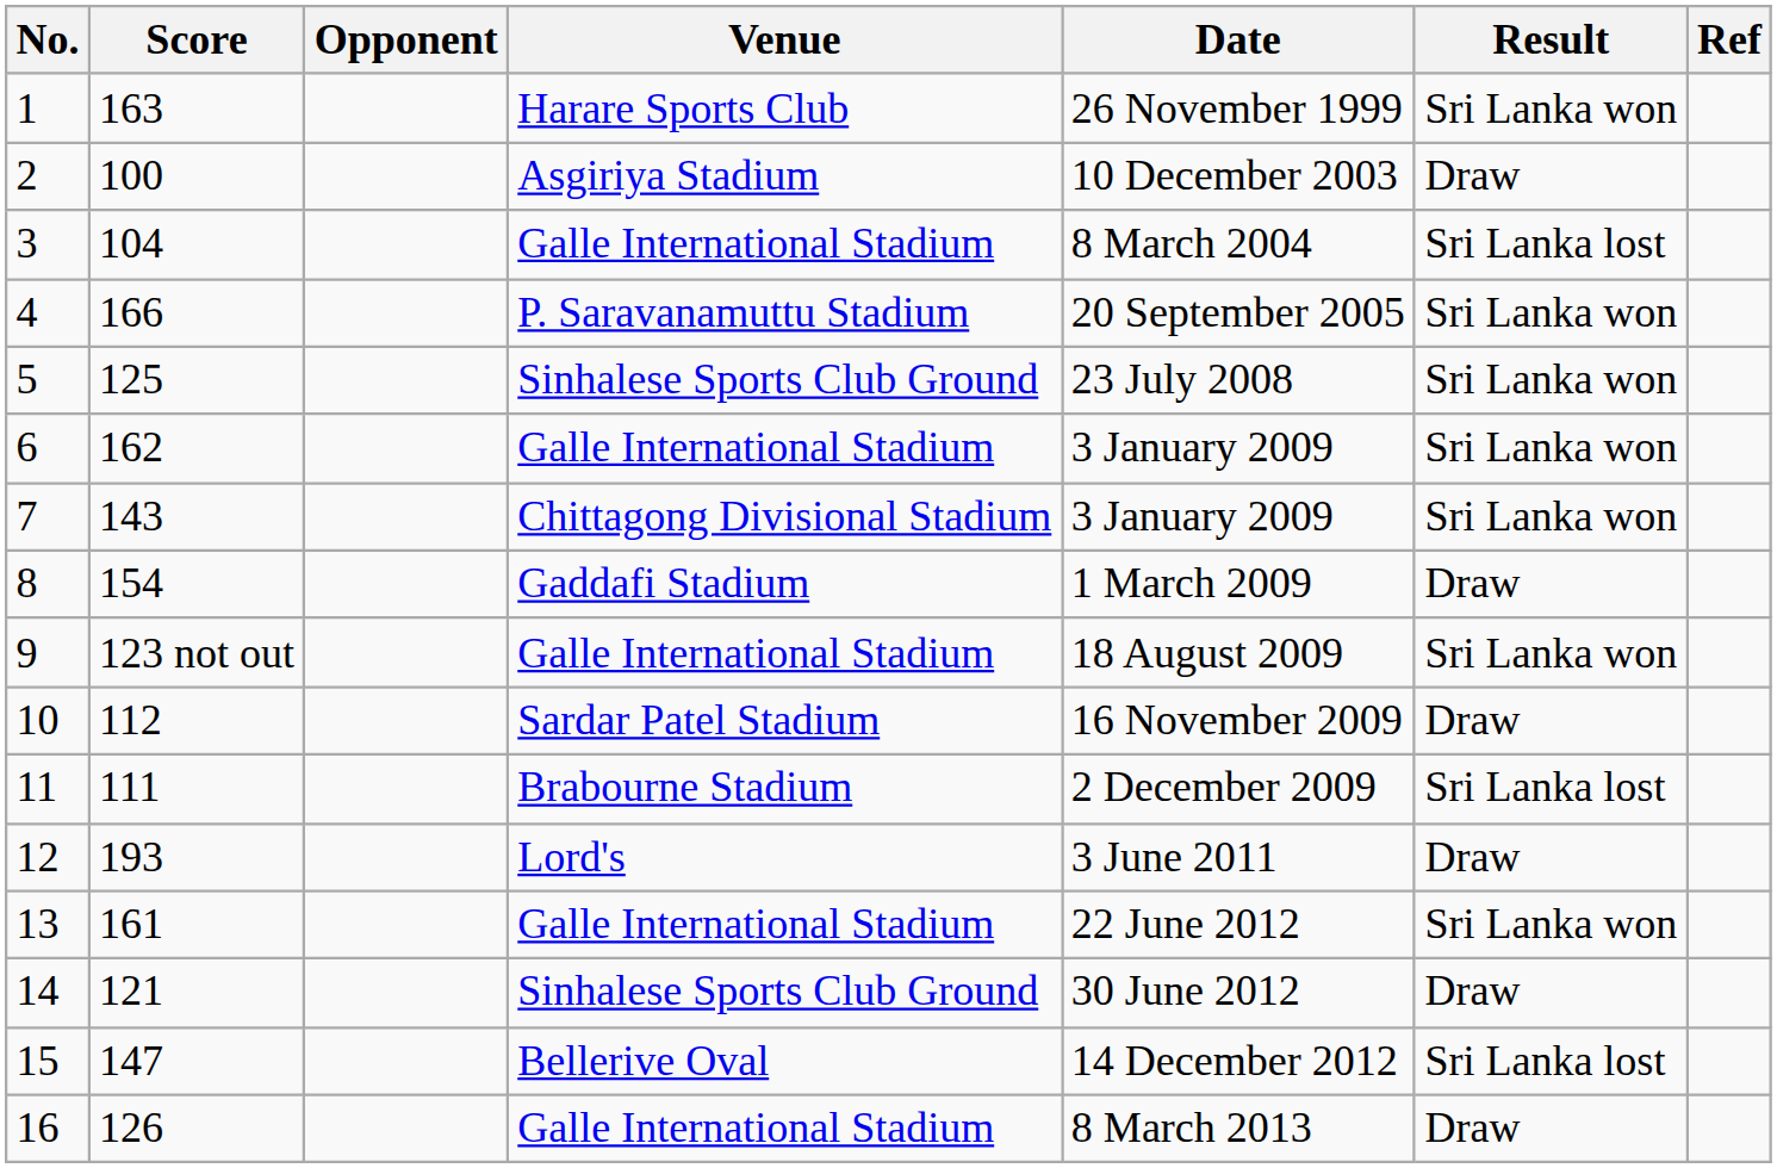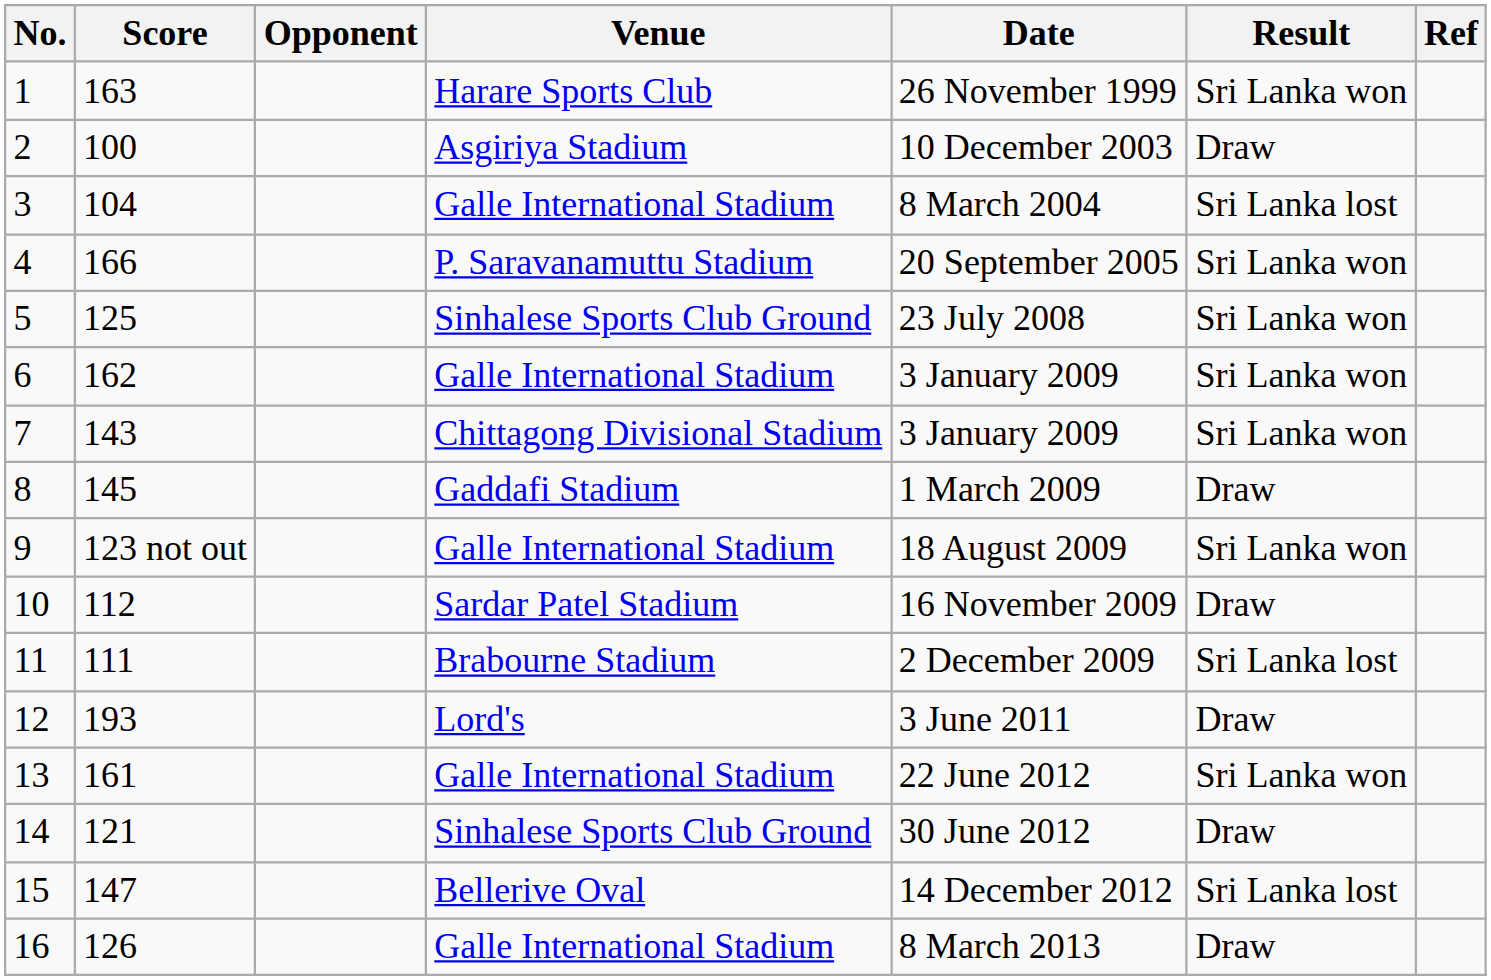8 | Score: 154 -> 145
